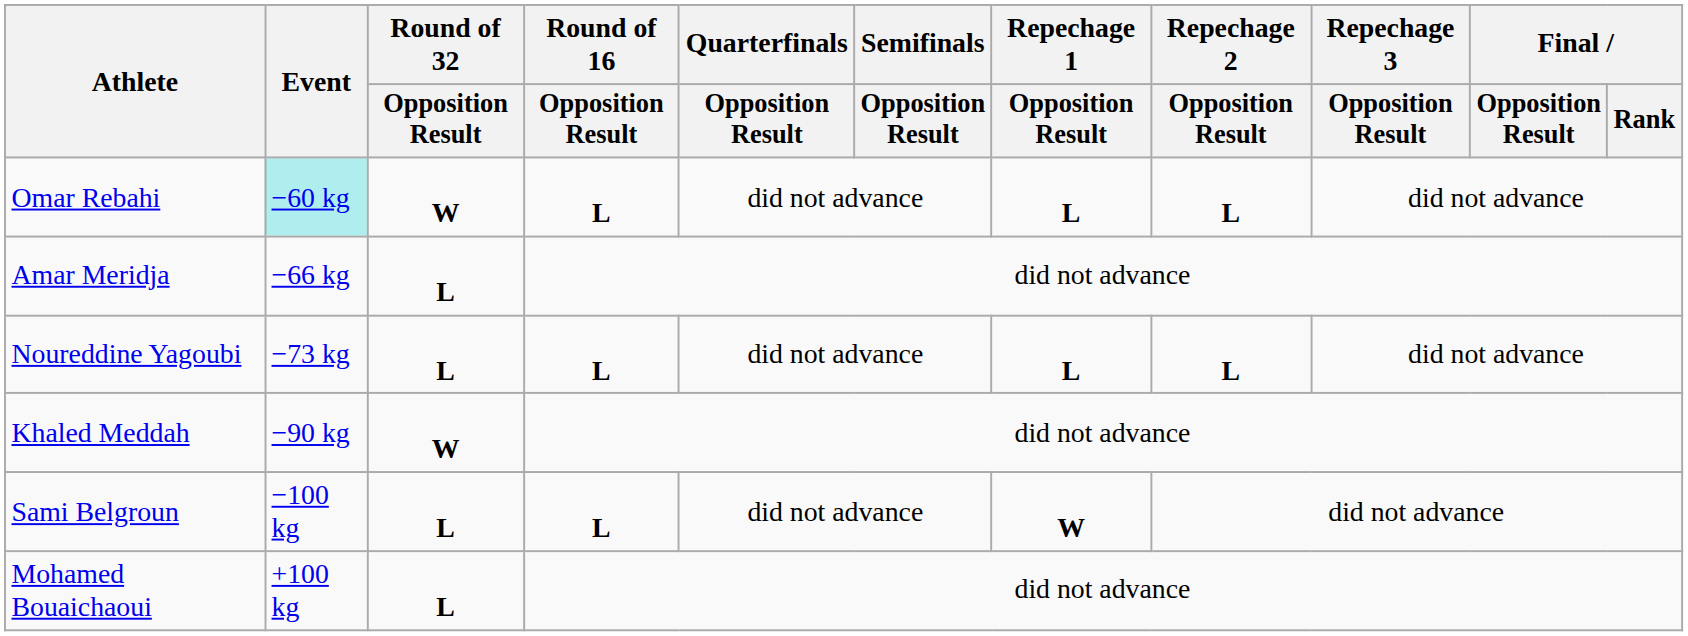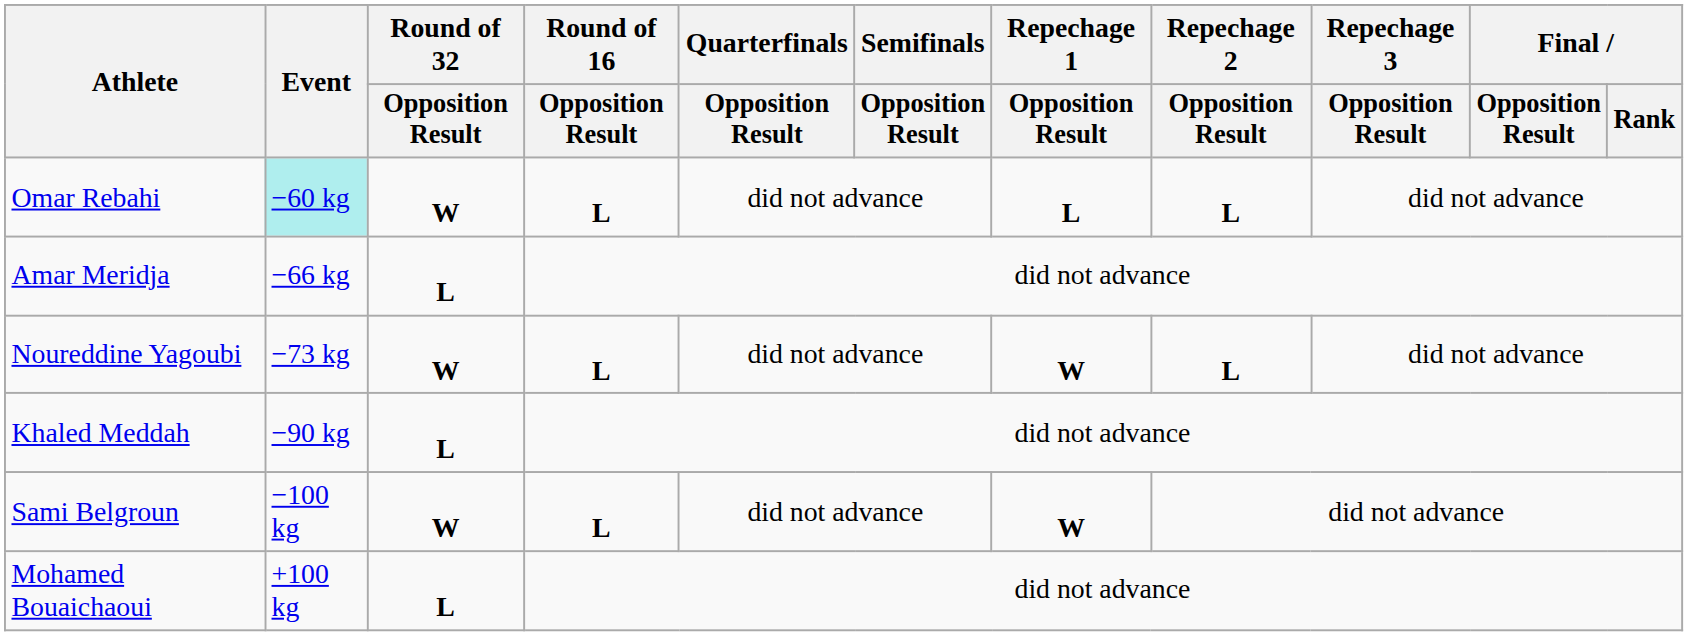Noureddine Yagoubi | Round of 32 / Opposition Result: L -> W
Noureddine Yagoubi | Repechage 1 / Opposition Result: L -> W
Khaled Meddah | Round of 32 / Opposition Result: W -> L
Sami Belgroun | Round of 32 / Opposition Result: L -> W
